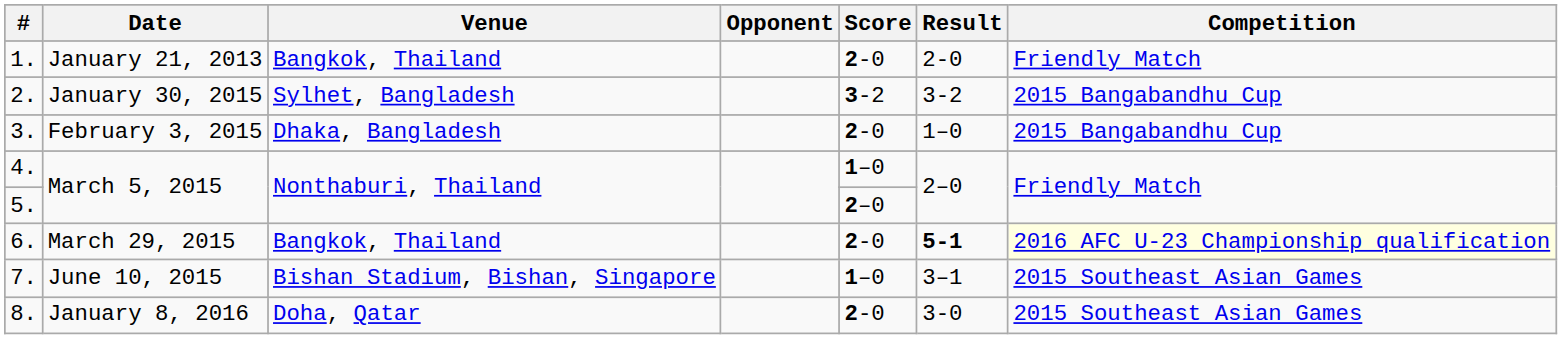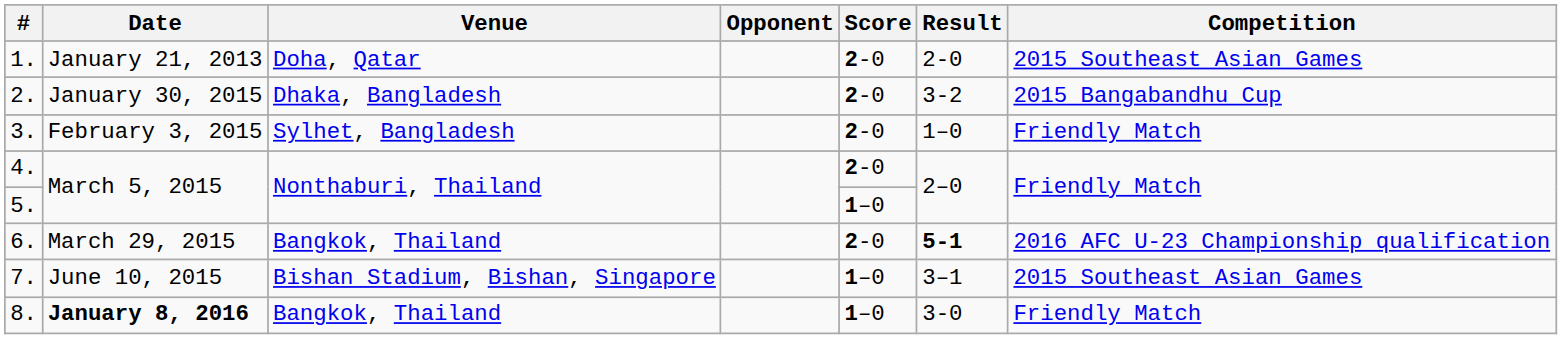1. | Venue: Bangkok, Thailand -> Doha, Qatar
1. | Competition: Friendly Match -> 2015 Southeast Asian Games
2. | Venue: Sylhet, Bangladesh -> Dhaka, Bangladesh
2. | Score: 3-2 -> 2-0
3. | Venue: Dhaka, Bangladesh -> Sylhet, Bangladesh
3. | Competition: 2015 Bangabandhu Cup -> Friendly Match
4. | Score: 1–0 -> 2-0
5. | Score: 2–0 -> 1–0
6. | Competition: lightyellow background -> no background
8. | Date: normal -> bold
8. | Venue: Doha, Qatar -> Bangkok, Thailand
8. | Score: 2-0 -> 1–0
8. | Competition: 2015 Southeast Asian Games -> Friendly Match
